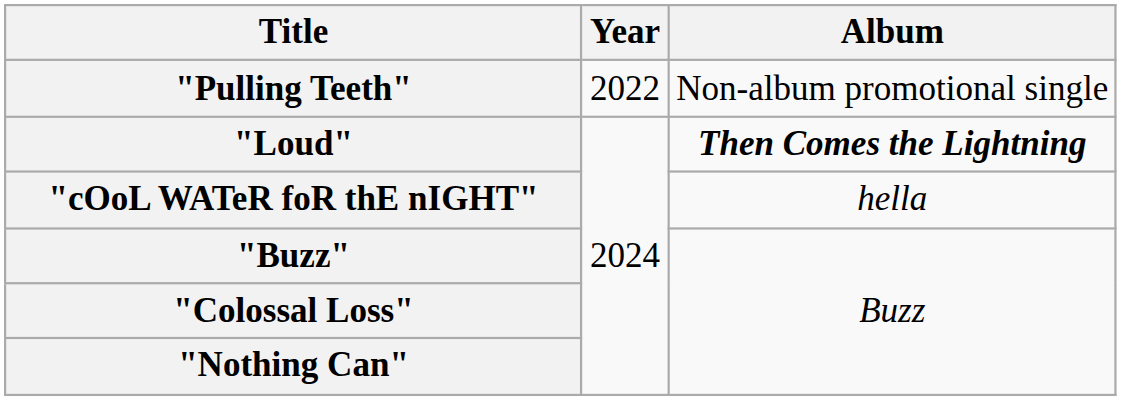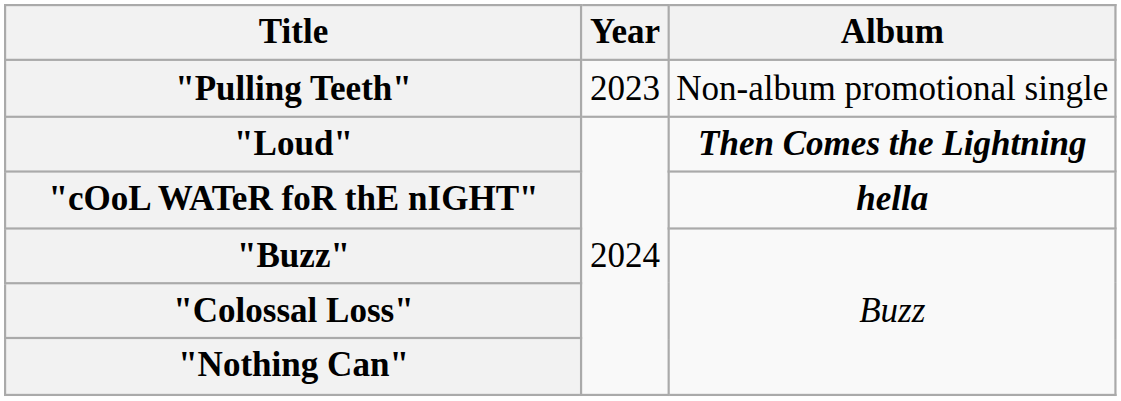"Pulling Teeth" | Year: 2022 -> 2023
"cOoL WATeR foR thE nIGHT" | Album: normal -> bold
